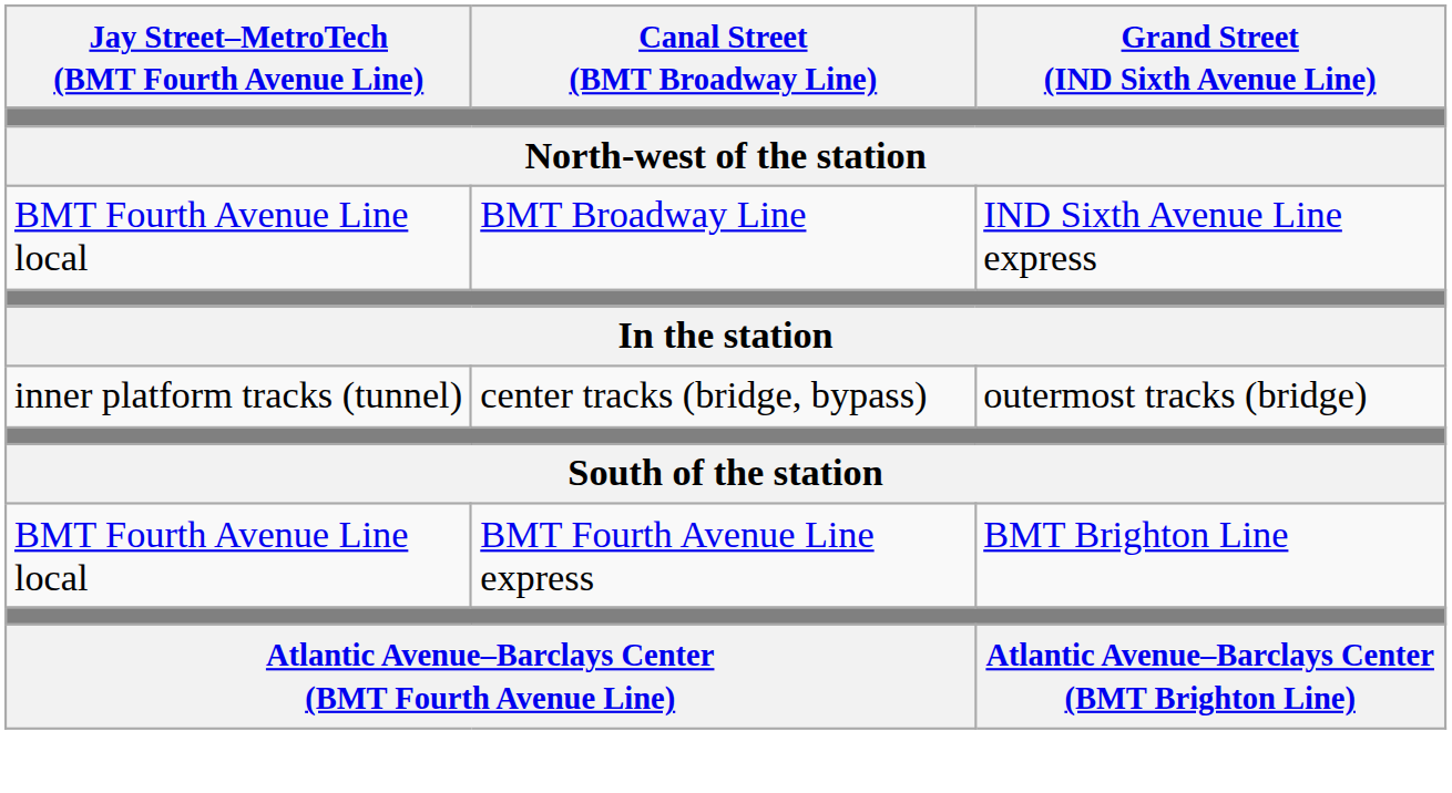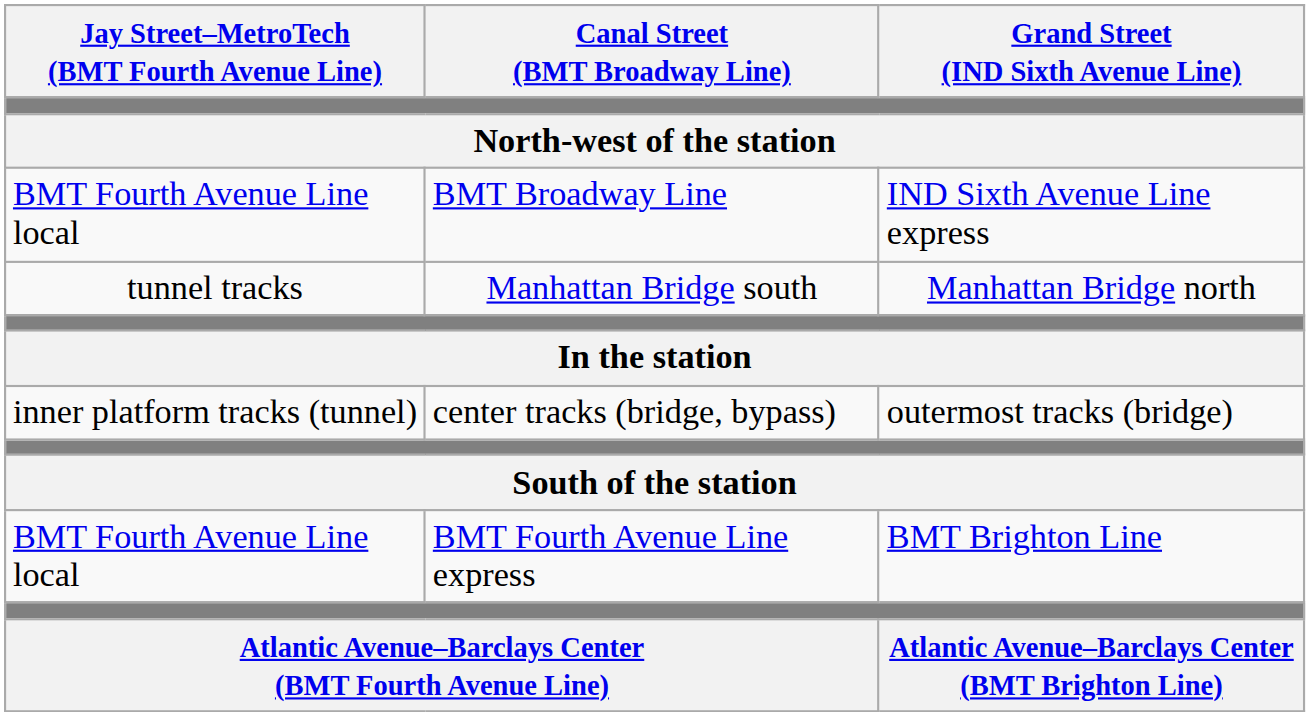+ row: tunnel tracks | Manhattan Bridge south | Manhattan Bridge north
